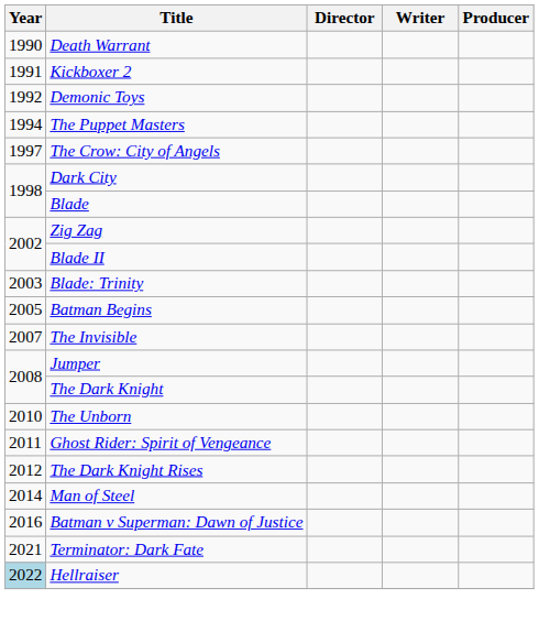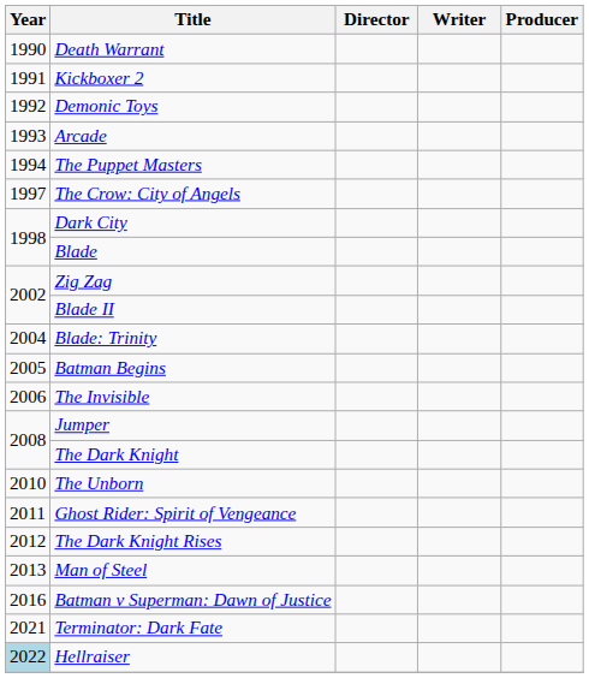+ row: 1993 | Arcade
Blade: Trinity | Year: 2003 -> 2004
The Invisible | Year: 2007 -> 2006
Man of Steel | Year: 2014 -> 2013
